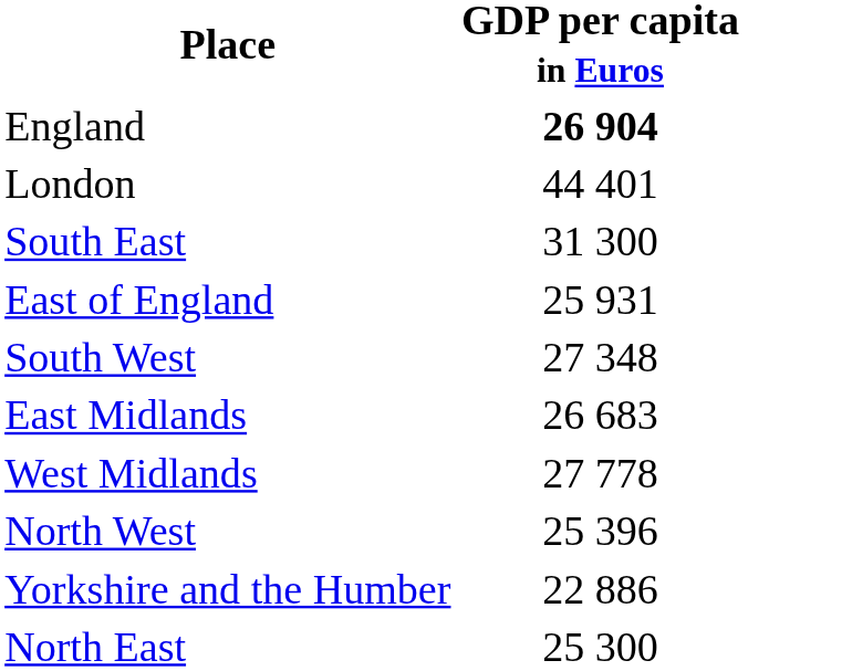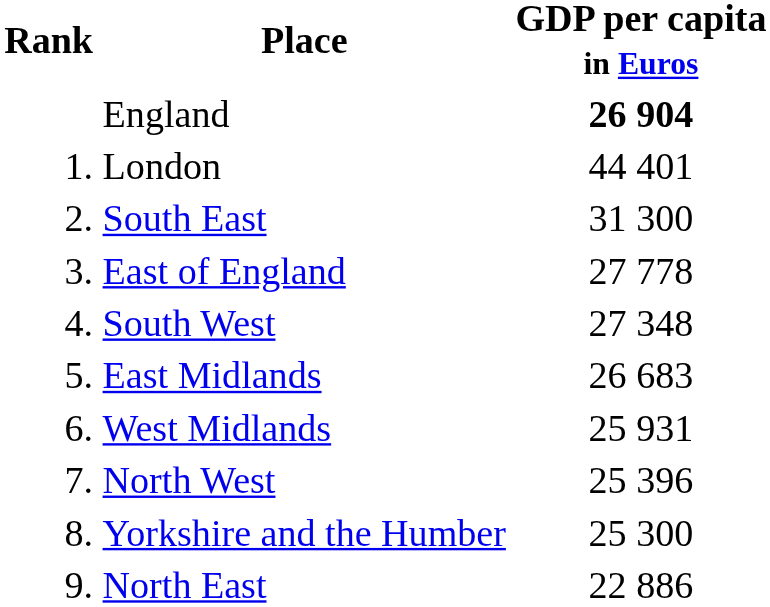+ column: Rank | 1. | 2. | 3. | 4. | 5. | 6. | 7. | 8. | 9.
East of England | GDP per capita in Euros: 25 931 -> 27 778
West Midlands | GDP per capita in Euros: 27 778 -> 25 931
Yorkshire and the Humber | GDP per capita in Euros: 22 886 -> 25 300
North East | GDP per capita in Euros: 25 300 -> 22 886
